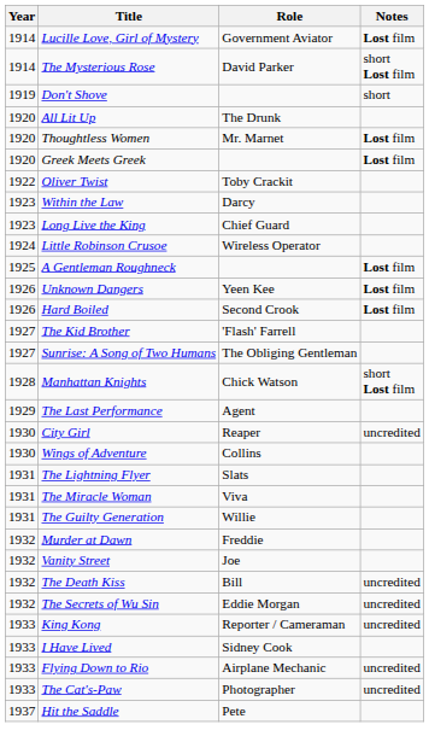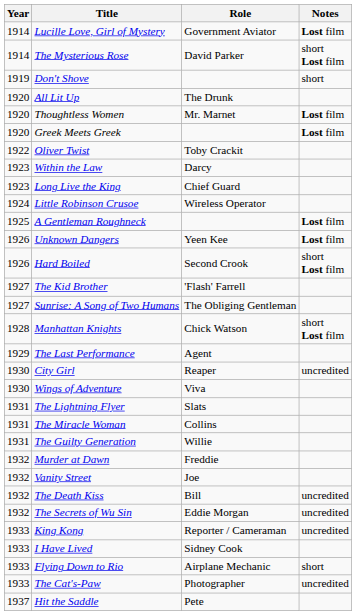Hard Boiled | Notes: Lost film -> short Lost film
Wings of Adventure | Role: Collins -> Viva
The Miracle Woman | Role: Viva -> Collins
Flying Down to Rio | Notes: uncredited -> short
